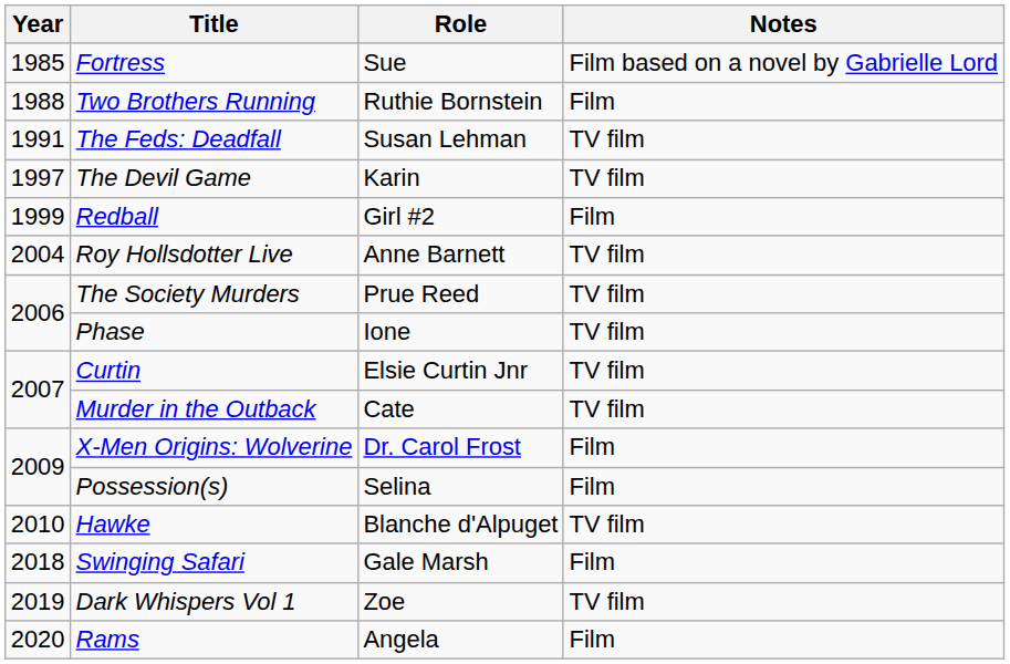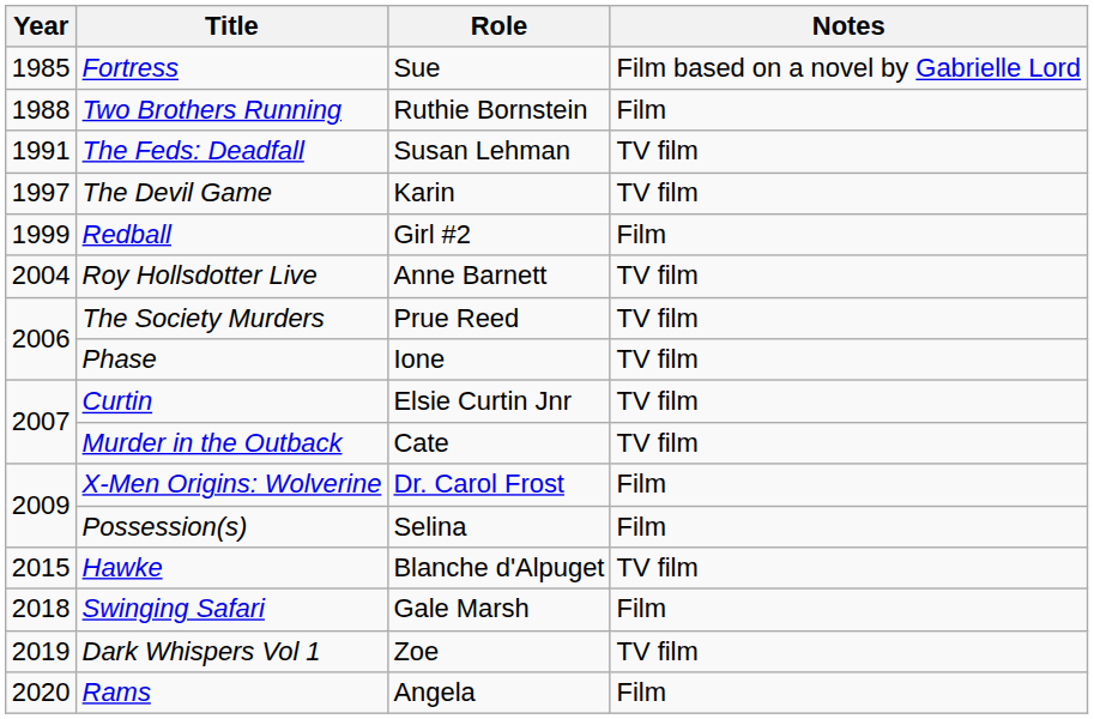Hawke | Year: 2010 -> 2015
